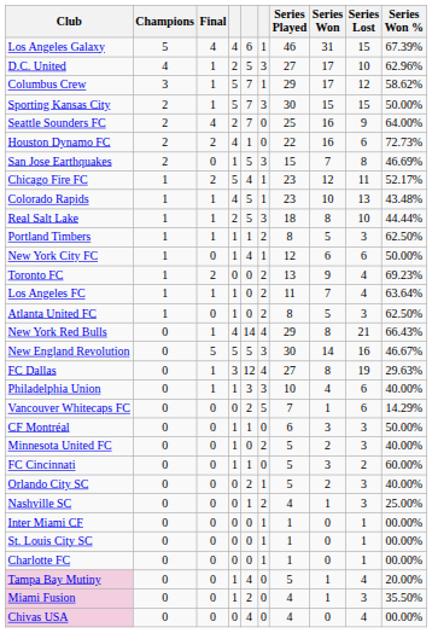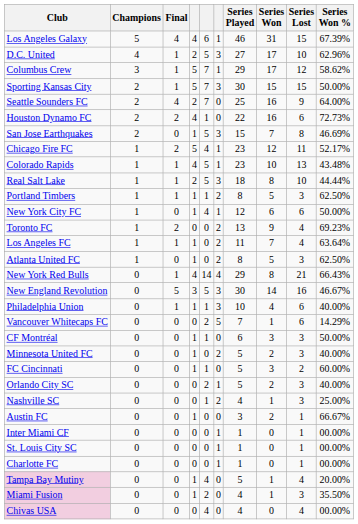New England Revolution | column 4: 5 -> 3
- row: FC Dallas | 0 | 1 | 3 | 12 | 4 | 27 | 8 | 19 | 29.63%
Philadelphia Union | column 5: 3 -> 1
+ row: Austin FC | 0 | 0 | 1 | 0 | 0 | 3 | 2 | 1 | 66.67%
